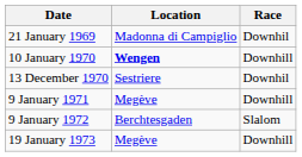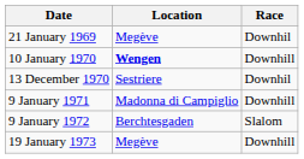21 January 1969 | Location: Madonna di Campiglio -> Megève
9 January 1971 | Location: Megève -> Madonna di Campiglio
